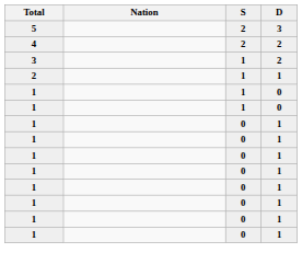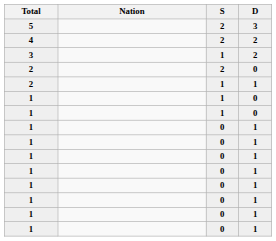+ row: 2 | 2 | 0
